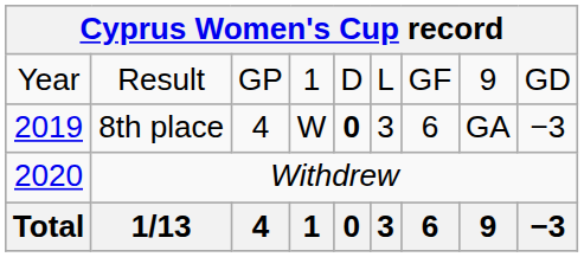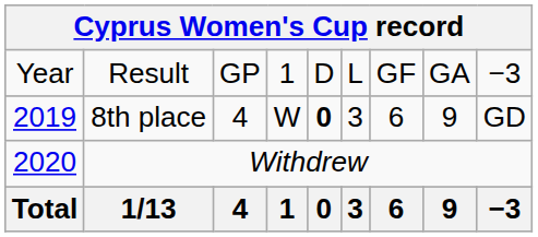Result | column 8: 9 -> GA
Result | column 9: GD -> −3
8th place | column 8: GA -> 9
8th place | column 9: −3 -> GD
